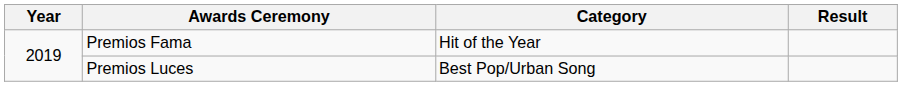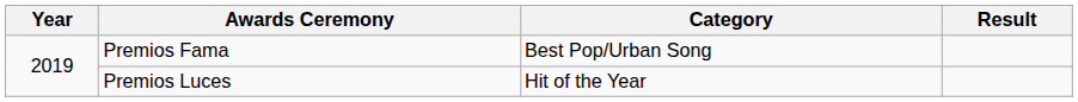Premios Fama | Category: Hit of the Year -> Best Pop/Urban Song
Premios Luces | Category: Best Pop/Urban Song -> Hit of the Year
